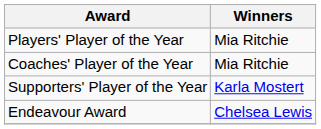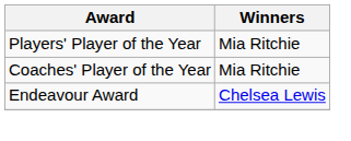- row: Supporters' Player of the Year | Karla Mostert
